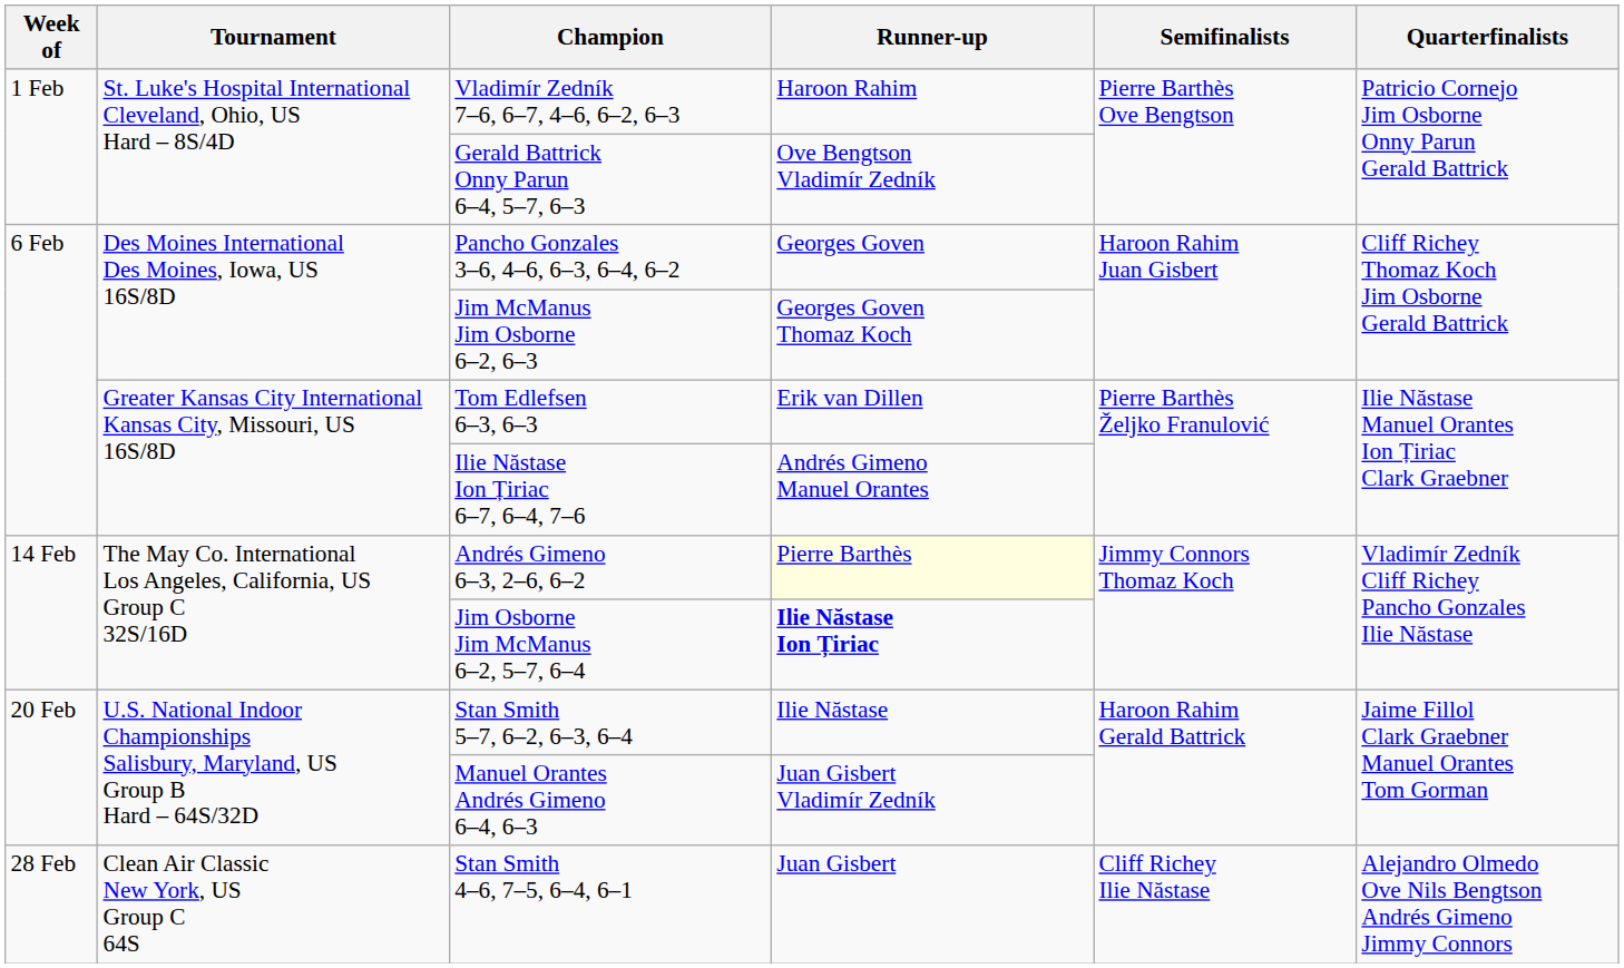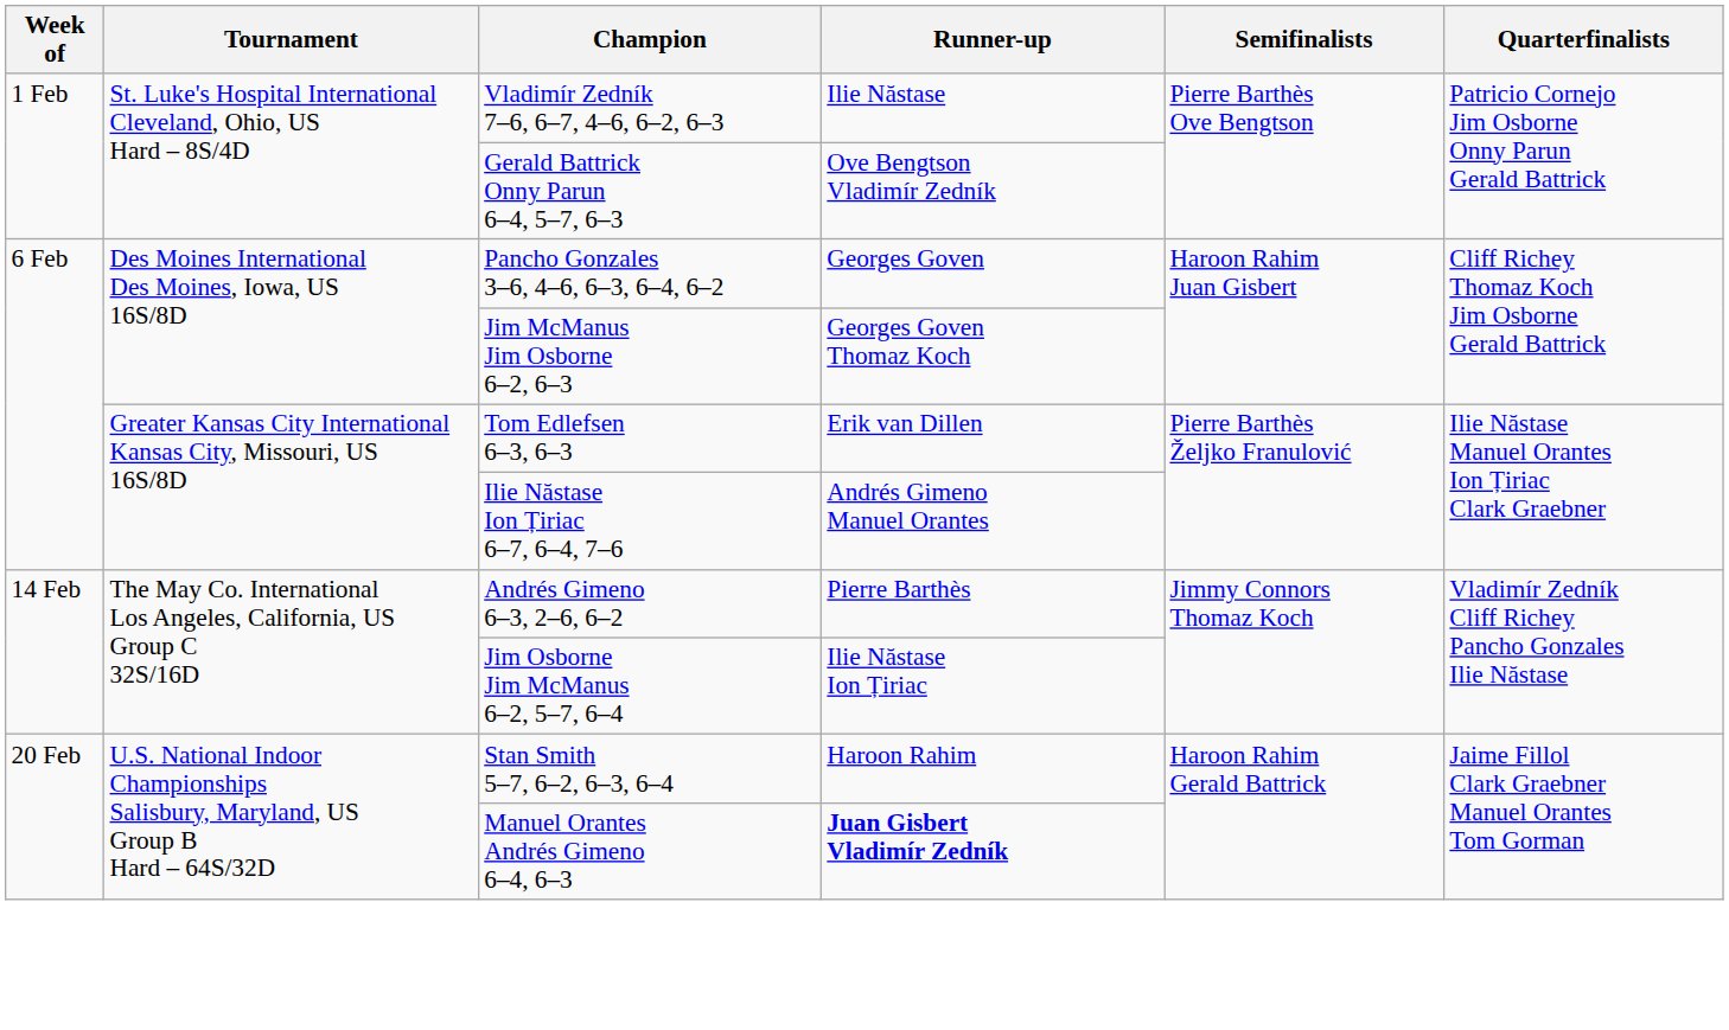Vladimír Zedník 7–6, 6–7, 4–6, 6–2, 6–3 | Runner-up: Haroon Rahim -> Ilie Năstase
Andrés Gimeno 6–3, 2–6, 6–2 | Runner-up: lightyellow background -> no background
Jim Osborne Jim McManus 6–2, 5–7, 6–4 | Runner-up: bold -> normal
Stan Smith 5–7, 6–2, 6–3, 6–4 | Runner-up: Ilie Năstase -> Haroon Rahim
Manuel Orantes Andrés Gimeno 6–4, 6–3 | Runner-up: normal -> bold
- row: 28 Feb | Clean Air Classic New York, US Group C 64S | Stan Smith 4–6, 7–5, 6–4, 6–1 | Juan Gisbert | Cliff Richey Ilie Năstase | Alejandro Olmedo Ove Nils Bengtson Andrés Gimeno Jimmy Connors
